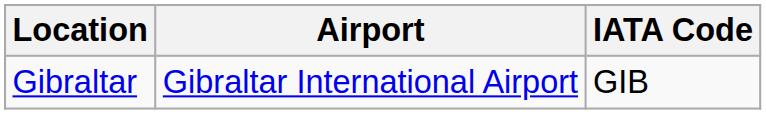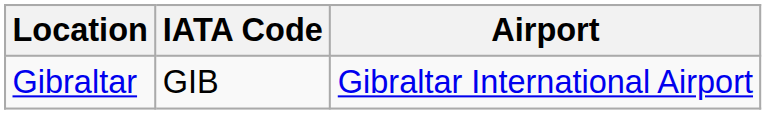columns swapped: Airport <-> IATA Code
